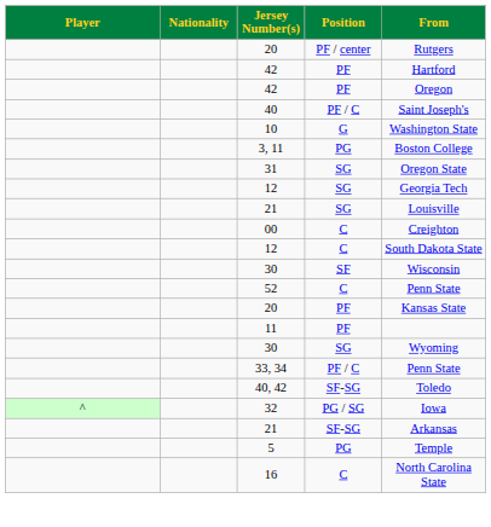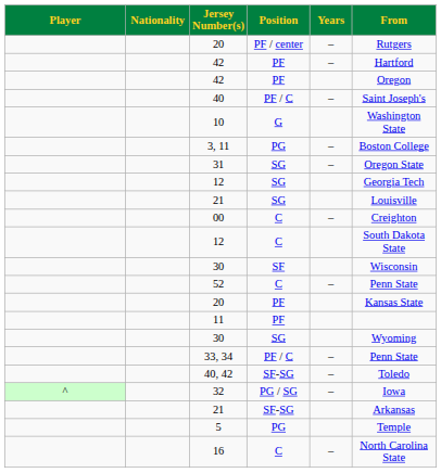+ column: Years | – | – | – | – | – | – | – | – | – | – | –
